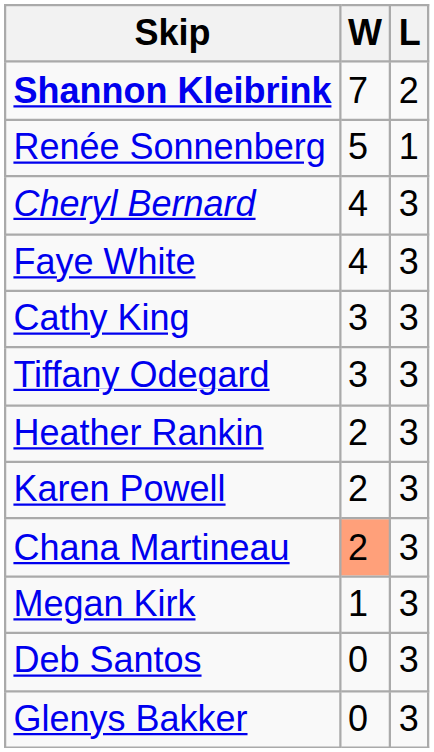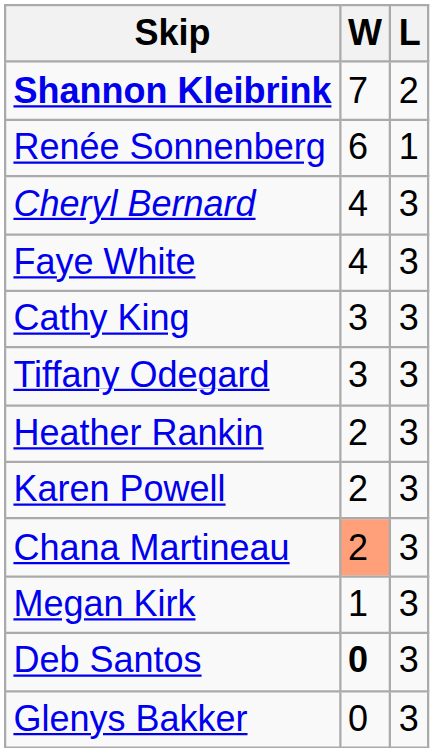Renée Sonnenberg | W: 5 -> 6
Deb Santos | W: normal -> bold
